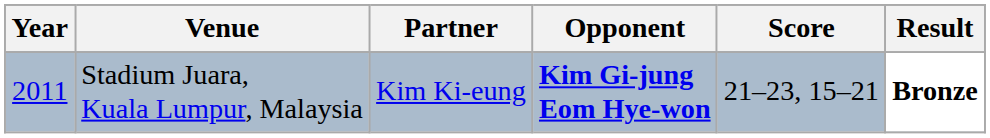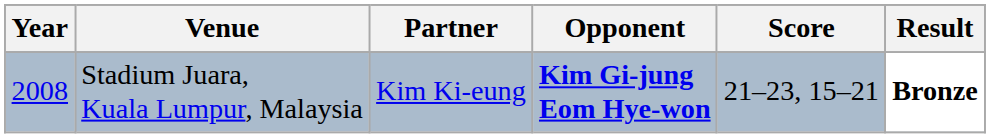Stadium Juara, Kuala Lumpur, Malaysia | Year: 2011 -> 2008
